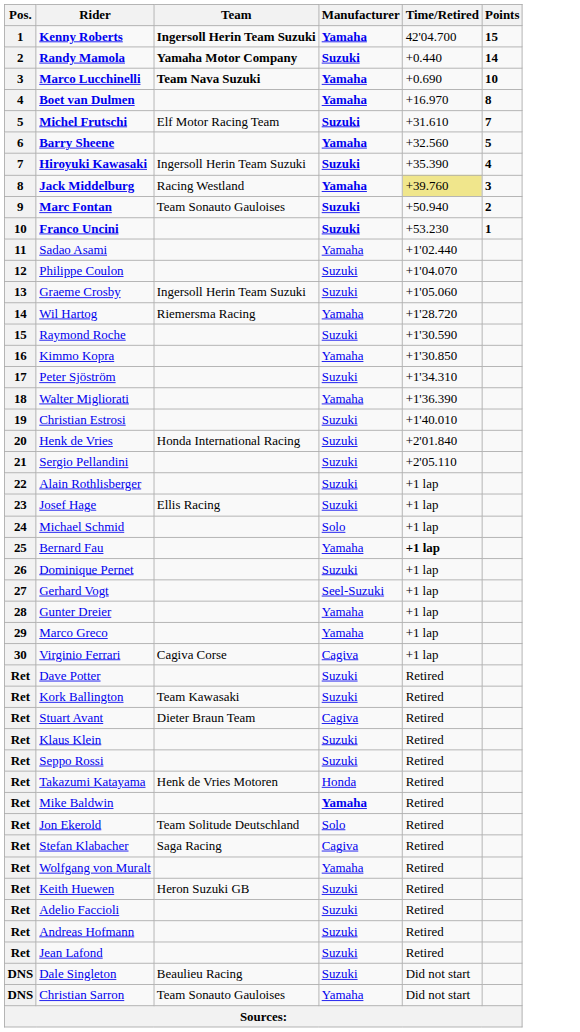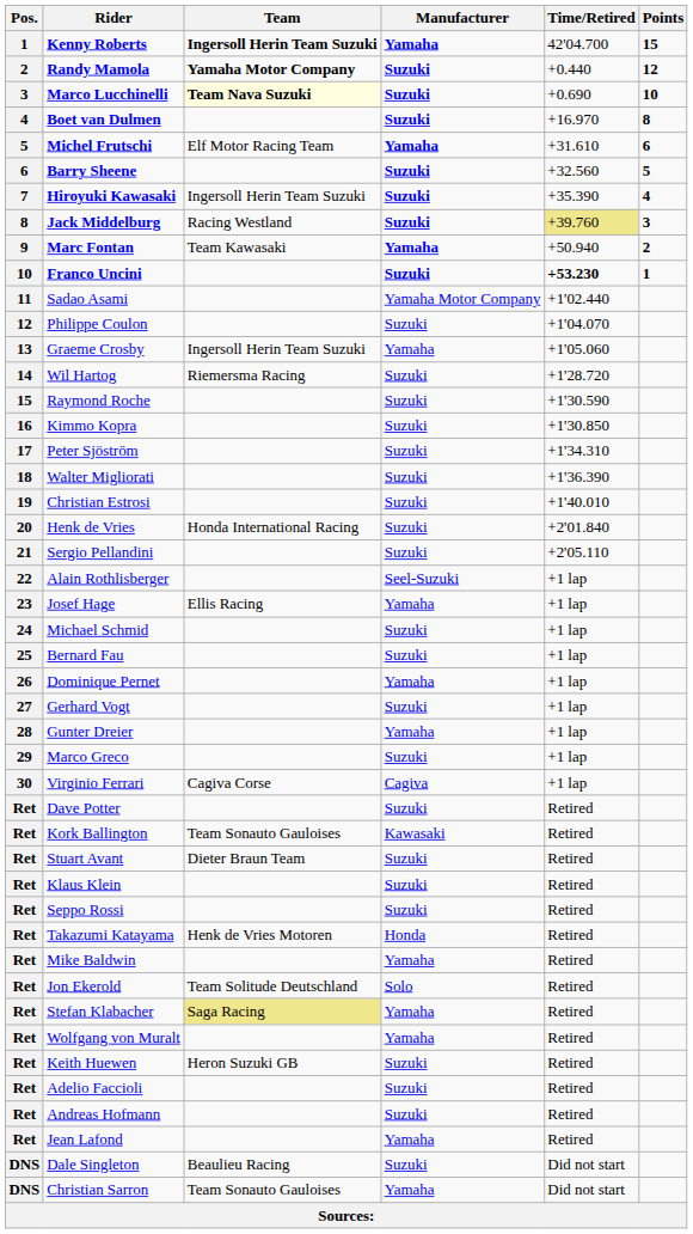Randy Mamola | Points: 14 -> 12
Marco Lucchinelli | Team: no background -> lightyellow background
Marco Lucchinelli | Manufacturer: Yamaha -> Suzuki
Boet van Dulmen | Manufacturer: Yamaha -> Suzuki
Michel Frutschi | Manufacturer: Suzuki -> Yamaha
Michel Frutschi | Points: 7 -> 6
Barry Sheene | Manufacturer: Yamaha -> Suzuki
Jack Middelburg | Manufacturer: Yamaha -> Suzuki
Marc Fontan | Team: Team Sonauto Gauloises -> Team Kawasaki
Marc Fontan | Manufacturer: Suzuki -> Yamaha
Franco Uncini | Time/Retired: normal -> bold
Sadao Asami | Manufacturer: Yamaha -> Yamaha Motor Company
Graeme Crosby | Manufacturer: Suzuki -> Yamaha
Wil Hartog | Manufacturer: Yamaha -> Suzuki
Kimmo Kopra | Manufacturer: Yamaha -> Suzuki
Walter Migliorati | Manufacturer: Yamaha -> Suzuki
Alain Rothlisberger | Manufacturer: Suzuki -> Seel-Suzuki
Josef Hage | Manufacturer: Suzuki -> Yamaha
Michael Schmid | Manufacturer: Solo -> Suzuki
Bernard Fau | Manufacturer: Yamaha -> Suzuki
Bernard Fau | Time/Retired: bold -> normal
Dominique Pernet | Manufacturer: Suzuki -> Yamaha
Gerhard Vogt | Manufacturer: Seel-Suzuki -> Suzuki
Marco Greco | Manufacturer: Yamaha -> Suzuki
Kork Ballington | Team: Team Kawasaki -> Team Sonauto Gauloises
Kork Ballington | Manufacturer: Suzuki -> Kawasaki
Stuart Avant | Manufacturer: Cagiva -> Suzuki
Mike Baldwin | Manufacturer: bold -> normal
Stefan Klabacher | Team: no background -> khaki background
Stefan Klabacher | Manufacturer: Cagiva -> Yamaha
Jean Lafond | Manufacturer: Suzuki -> Yamaha
